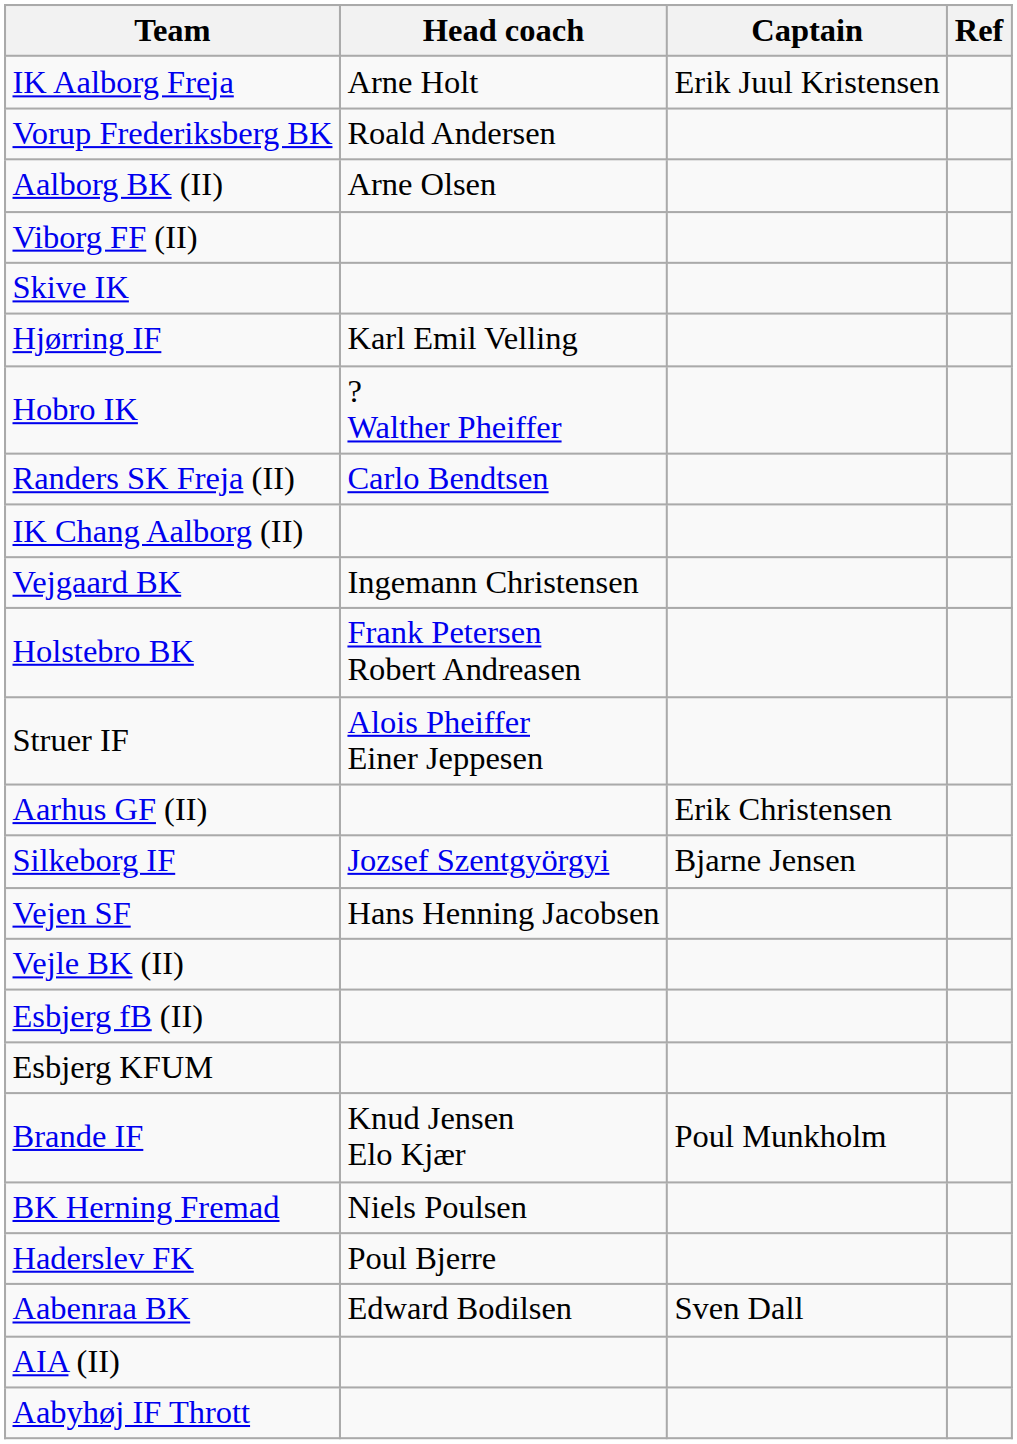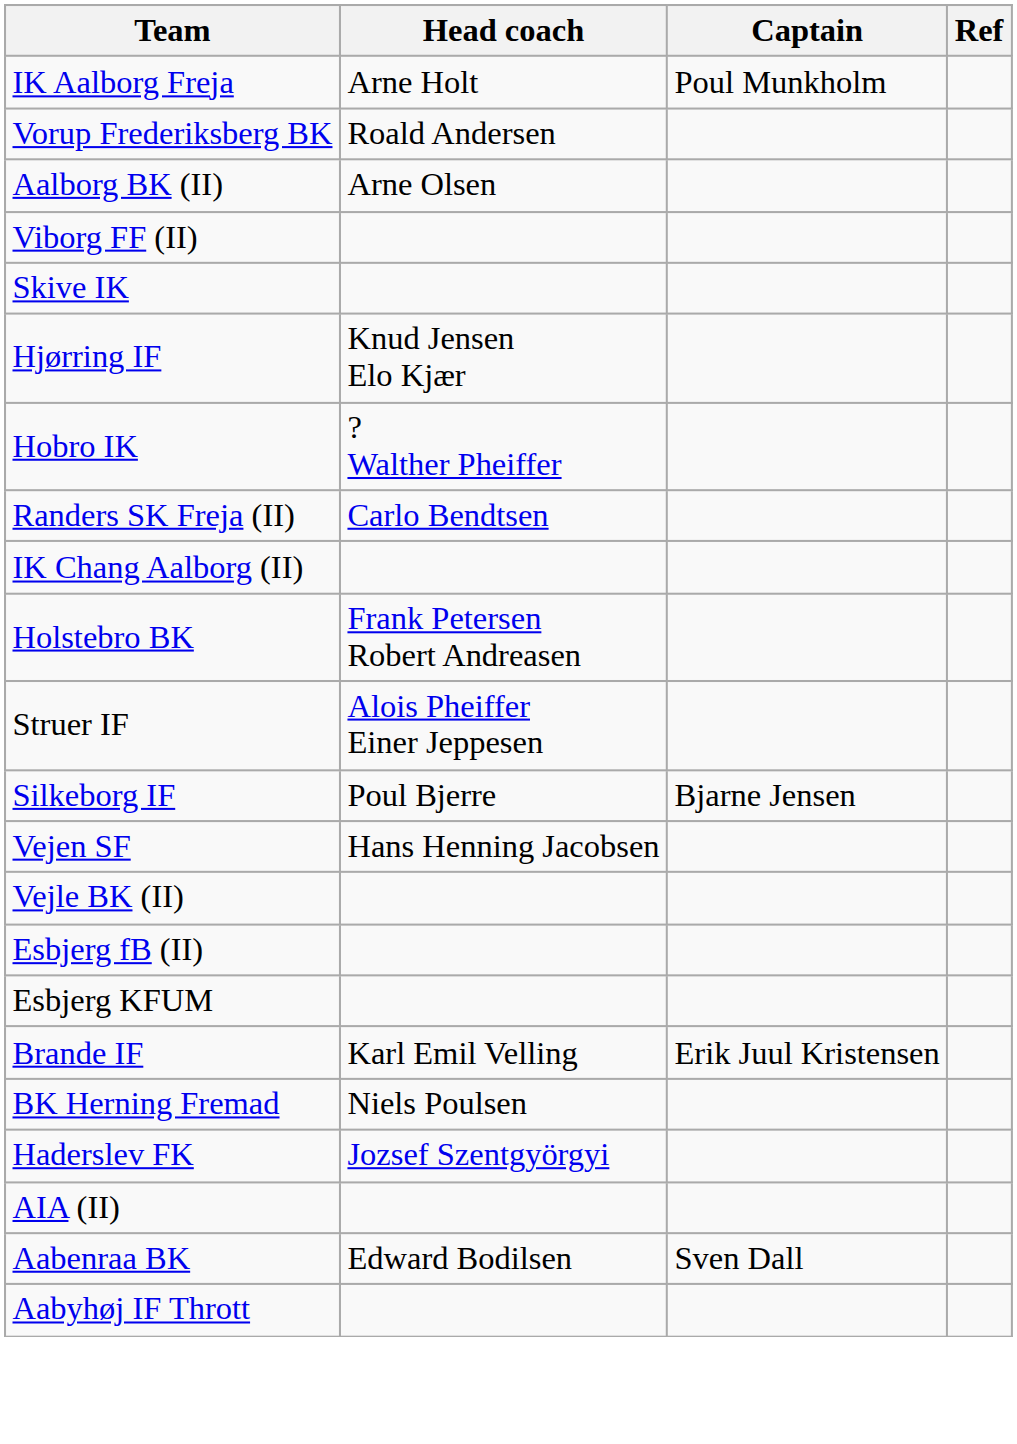IK Aalborg Freja | Captain: Erik Juul Kristensen -> Poul Munkholm
Hjørring IF | Head coach: Karl Emil Velling -> Knud Jensen Elo Kjær
- row: Vejgaard BK | Ingemann Christensen
- row: Aarhus GF (II) | Erik Christensen
Silkeborg IF | Head coach: Jozsef Szentgyörgyi -> Poul Bjerre
Brande IF | Head coach: Knud Jensen Elo Kjær -> Karl Emil Velling
Brande IF | Captain: Poul Munkholm -> Erik Juul Kristensen
Haderslev FK | Head coach: Poul Bjerre -> Jozsef Szentgyörgyi
rows swapped: Aabenraa BK <-> AIA (II)
